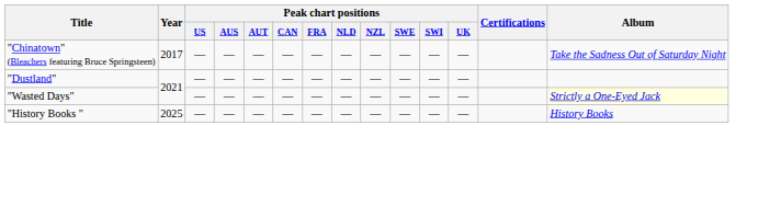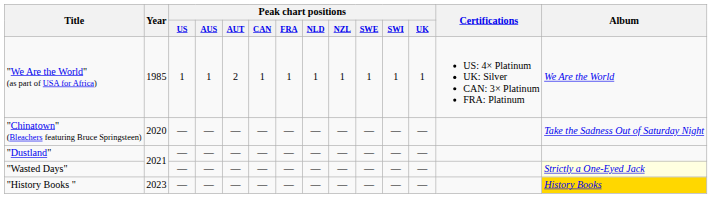+ row: "We Are the World" (as part of USA for Africa) | 1985 | 1 | 1 | 2 | 1 | 1 | 1 | 1 | 1 | 1 | 1 | US: 4× Platinum UK: Silver CAN: 3× Platinum FRA: Platinum | We Are the World
"Chinatown" (Bleachers featuring Bruce Springsteen) | Year: 2017 -> 2020
"History Books " | Year: 2025 -> 2023
"History Books " | Album: no background -> gold background
